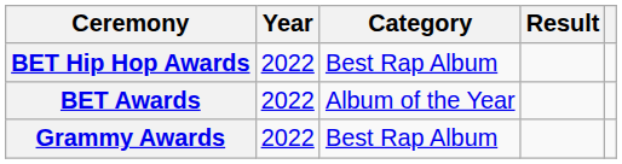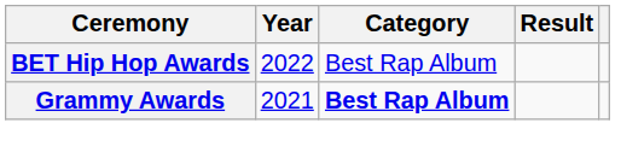- row: BET Awards | 2022 | Album of the Year
Grammy Awards | Year: 2022 -> 2021
Grammy Awards | Category: normal -> bold
